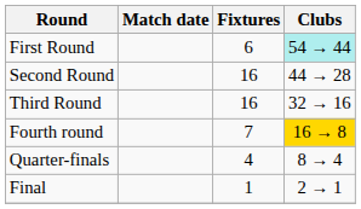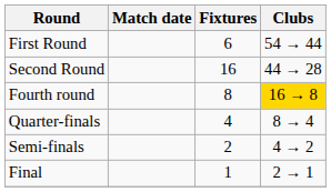First Round | Clubs: paleturquoise background -> no background
- row: Third Round | 16 | 32 → 16
Fourth round | Fixtures: 7 -> 8
+ row: Semi-finals | 2 | 4 → 2
